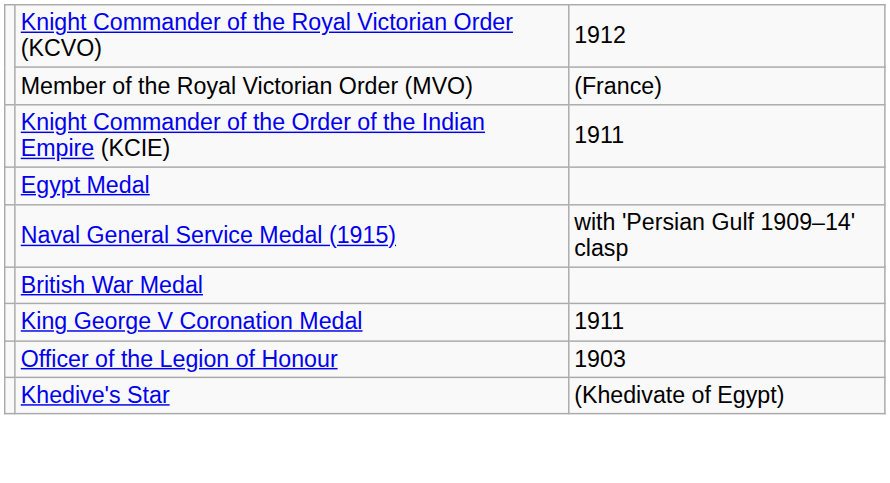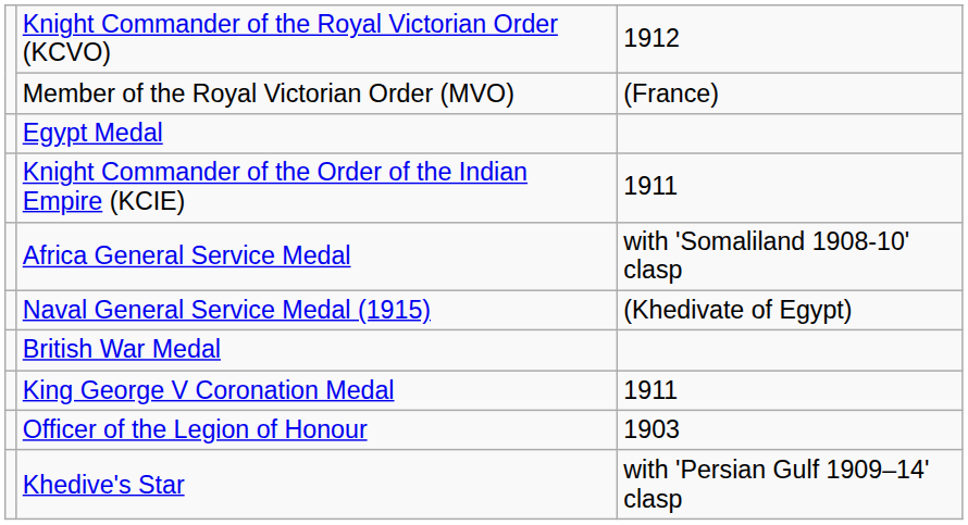rows swapped: Knight Commander of the Order of the Indian Empire (KCIE) <-> Egypt Medal
+ row: Africa General Service Medal | with 'Somaliland 1908-10' clasp
Naval General Service Medal (1915) | column 3: with 'Persian Gulf 1909–14' clasp -> (Khedivate of Egypt)
Khedive's Star | column 3: (Khedivate of Egypt) -> with 'Persian Gulf 1909–14' clasp
